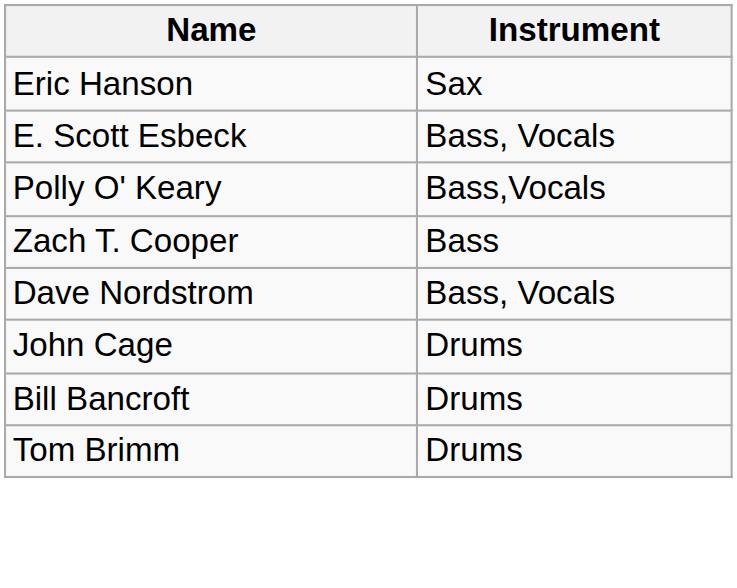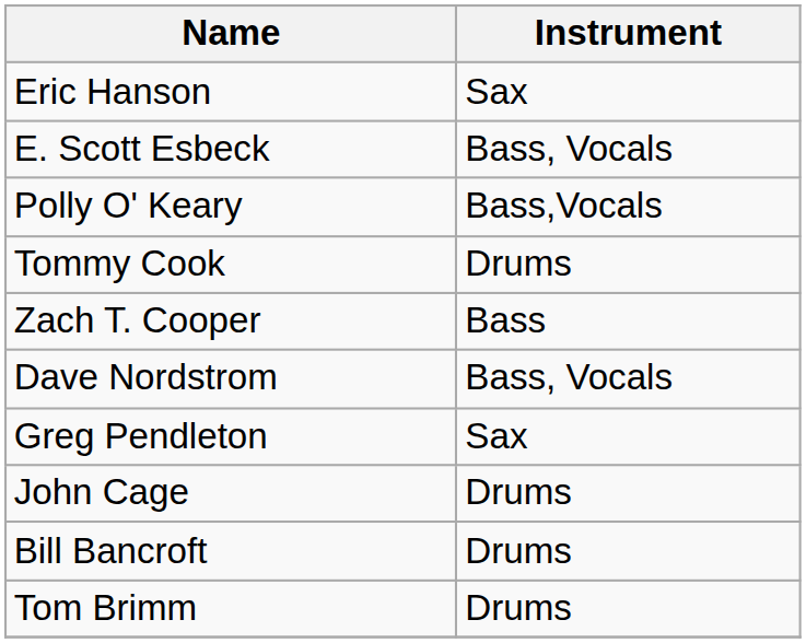+ row: Tommy Cook | Drums
+ row: Greg Pendleton | Sax
